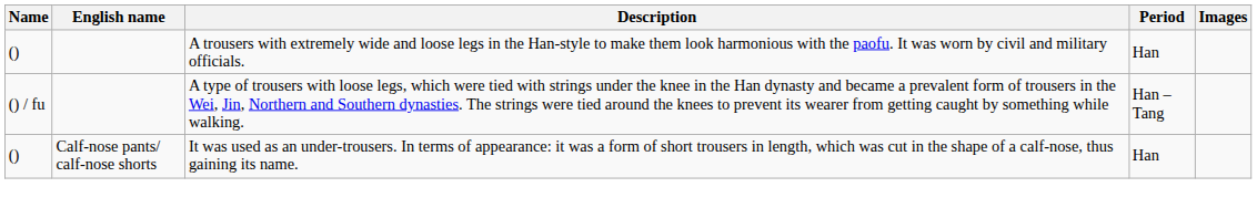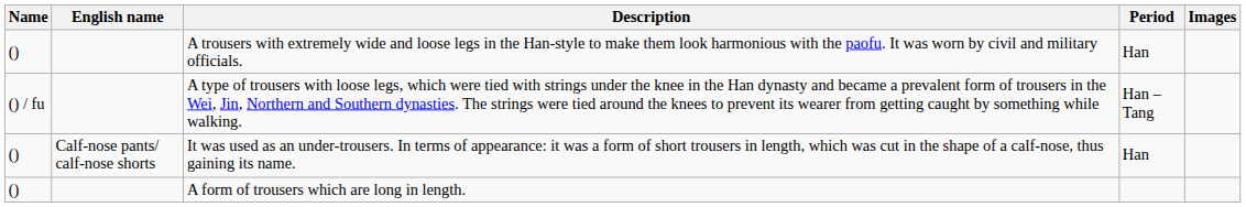+ row: () | A form of trousers which are long in length.
